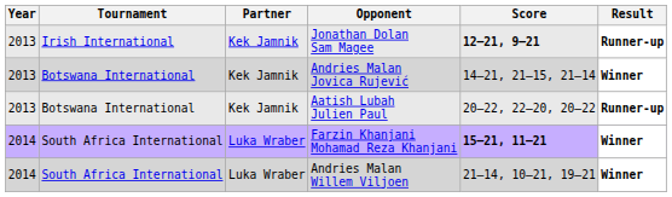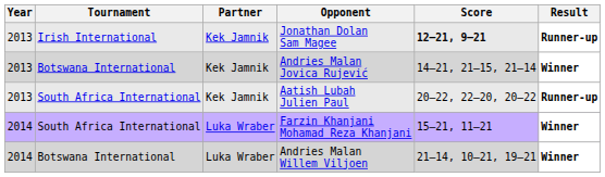Aatish Lubah Julien Paul | Tournament: Botswana International -> South Africa International
Farzin Khanjani Mohamad Reza Khanjani | Score: bold -> normal
Andries Malan Willem Viljoen | Tournament: South Africa International -> Botswana International
